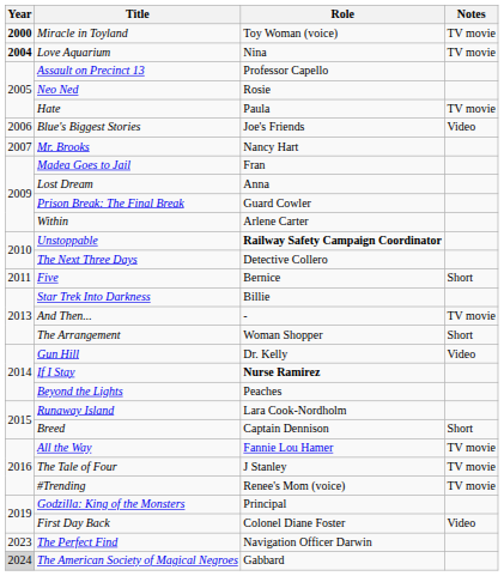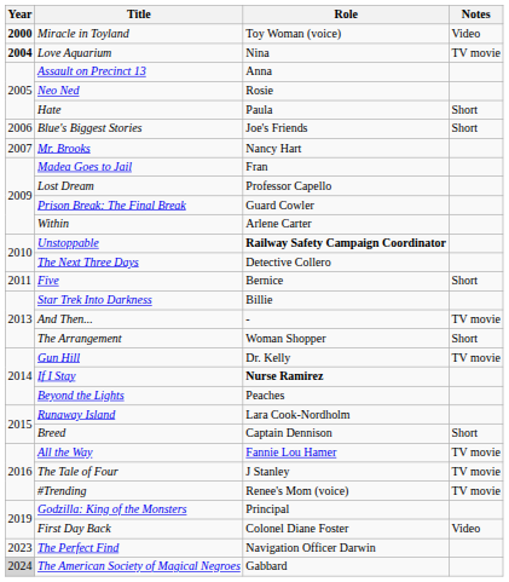Miracle in Toyland | Notes: TV movie -> Video
Assault on Precinct 13 | Role: Professor Capello -> Anna
Hate | Notes: TV movie -> Short
Blue's Biggest Stories | Notes: Video -> Short
Lost Dream | Role: Anna -> Professor Capello
Gun Hill | Notes: Video -> TV movie
